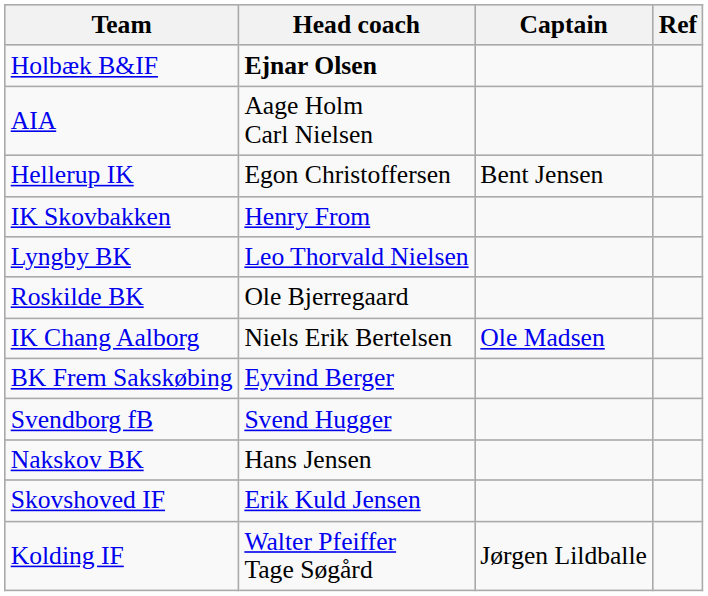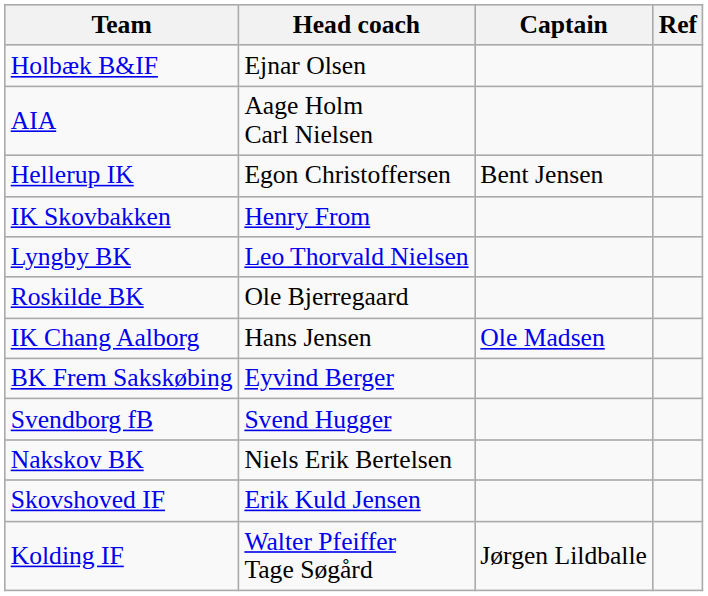Holbæk B&IF | Head coach: bold -> normal
IK Chang Aalborg | Head coach: Niels Erik Bertelsen -> Hans Jensen
Nakskov BK | Head coach: Hans Jensen -> Niels Erik Bertelsen
